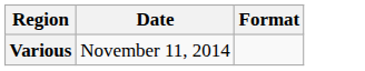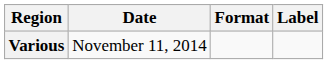+ column: Label
